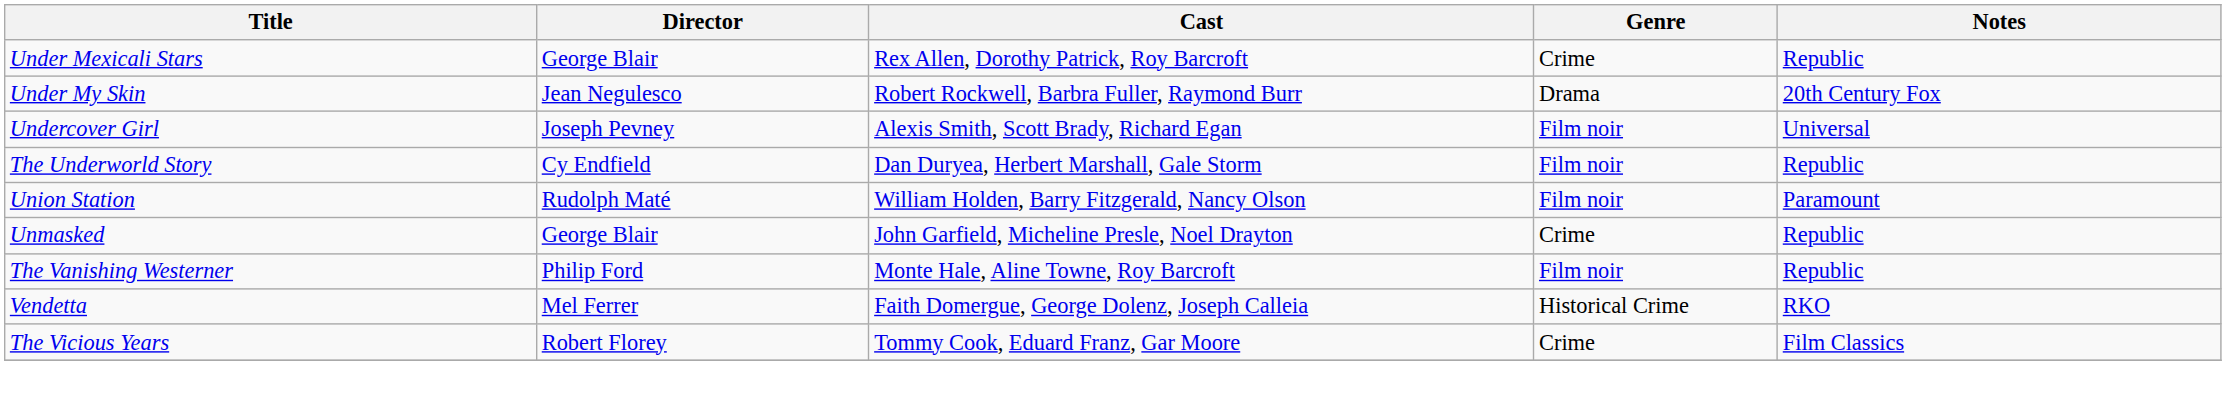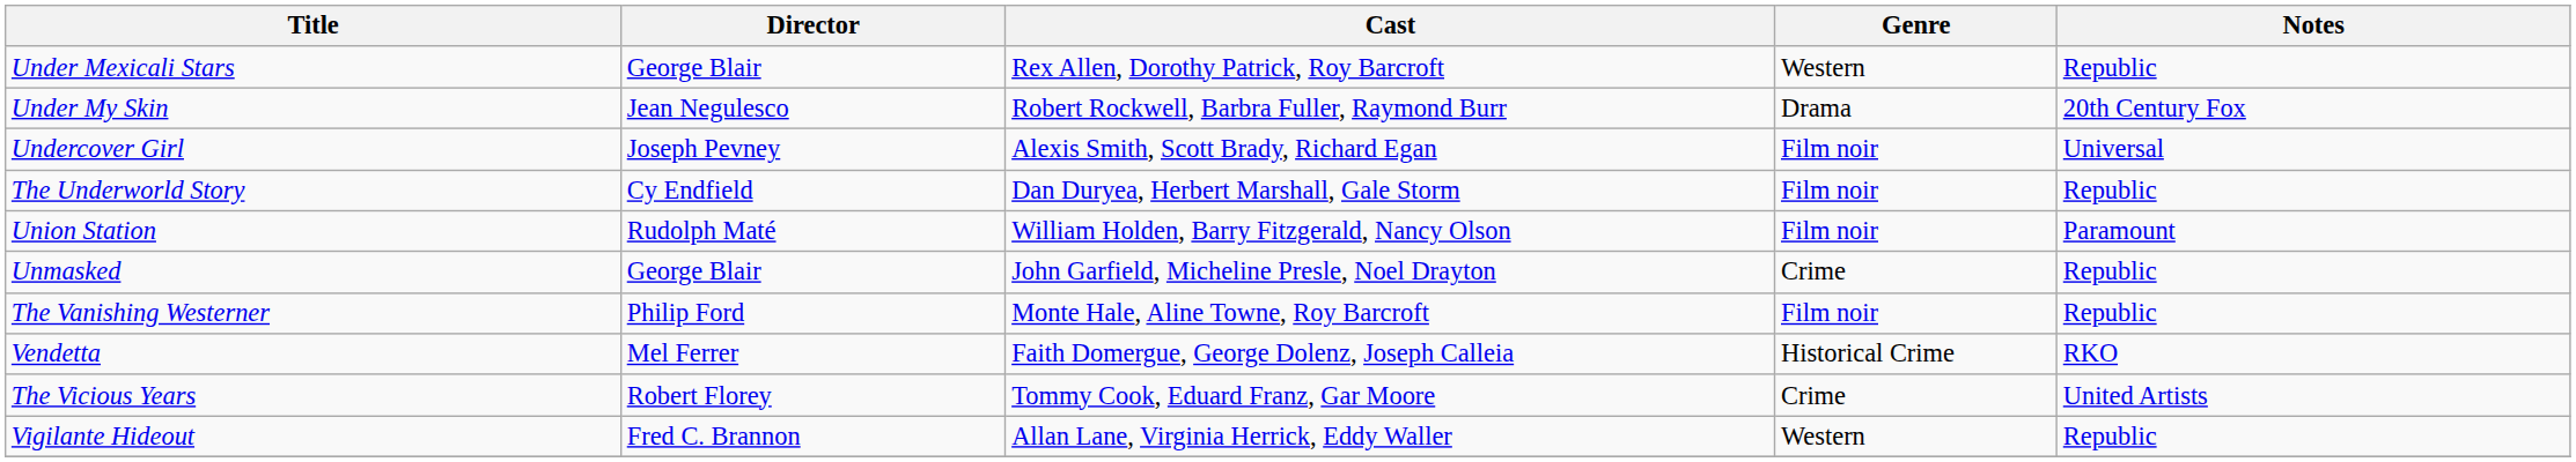Under Mexicali Stars | Genre: Crime -> Western
The Vicious Years | Notes: Film Classics -> United Artists
+ row: Vigilante Hideout | Fred C. Brannon | Allan Lane, Virginia Herrick, Eddy Waller | Western | Republic
